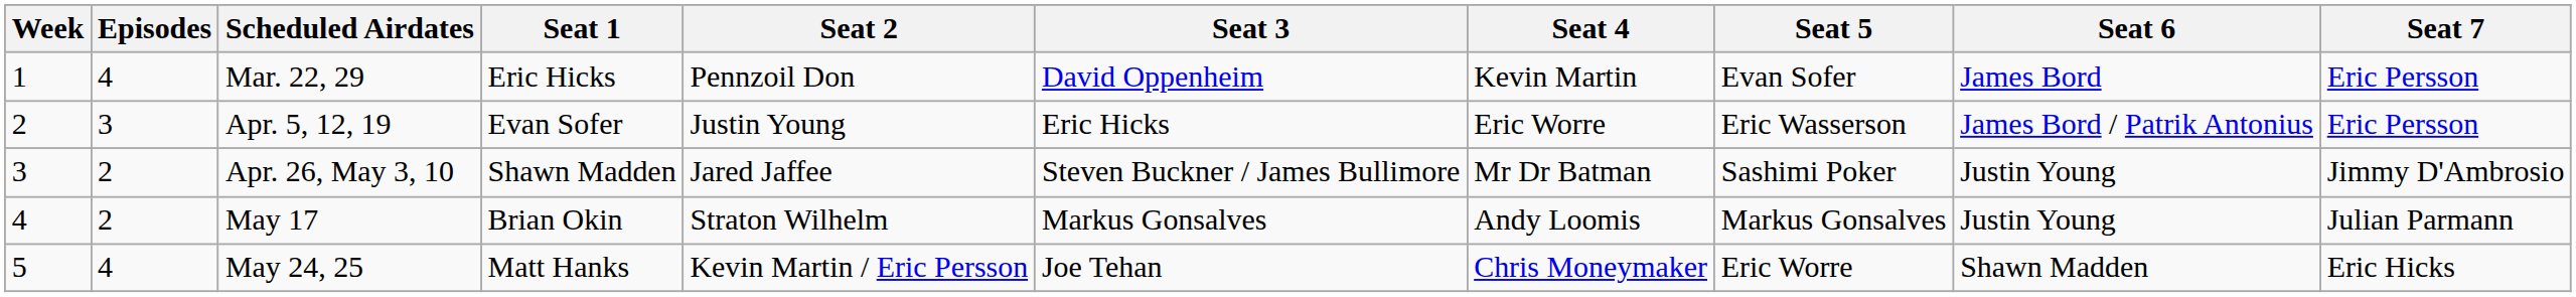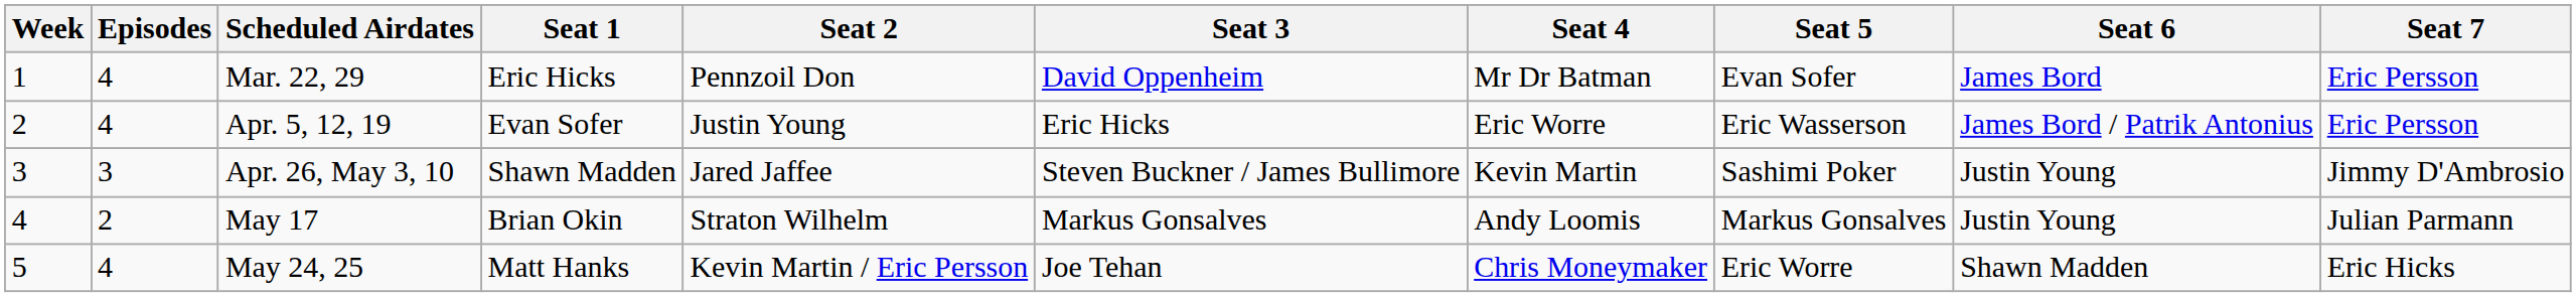Mar. 22, 29 | Seat 4: Kevin Martin -> Mr Dr Batman
Apr. 5, 12, 19 | Episodes: 3 -> 4
Apr. 26, May 3, 10 | Episodes: 2 -> 3
Apr. 26, May 3, 10 | Seat 4: Mr Dr Batman -> Kevin Martin
